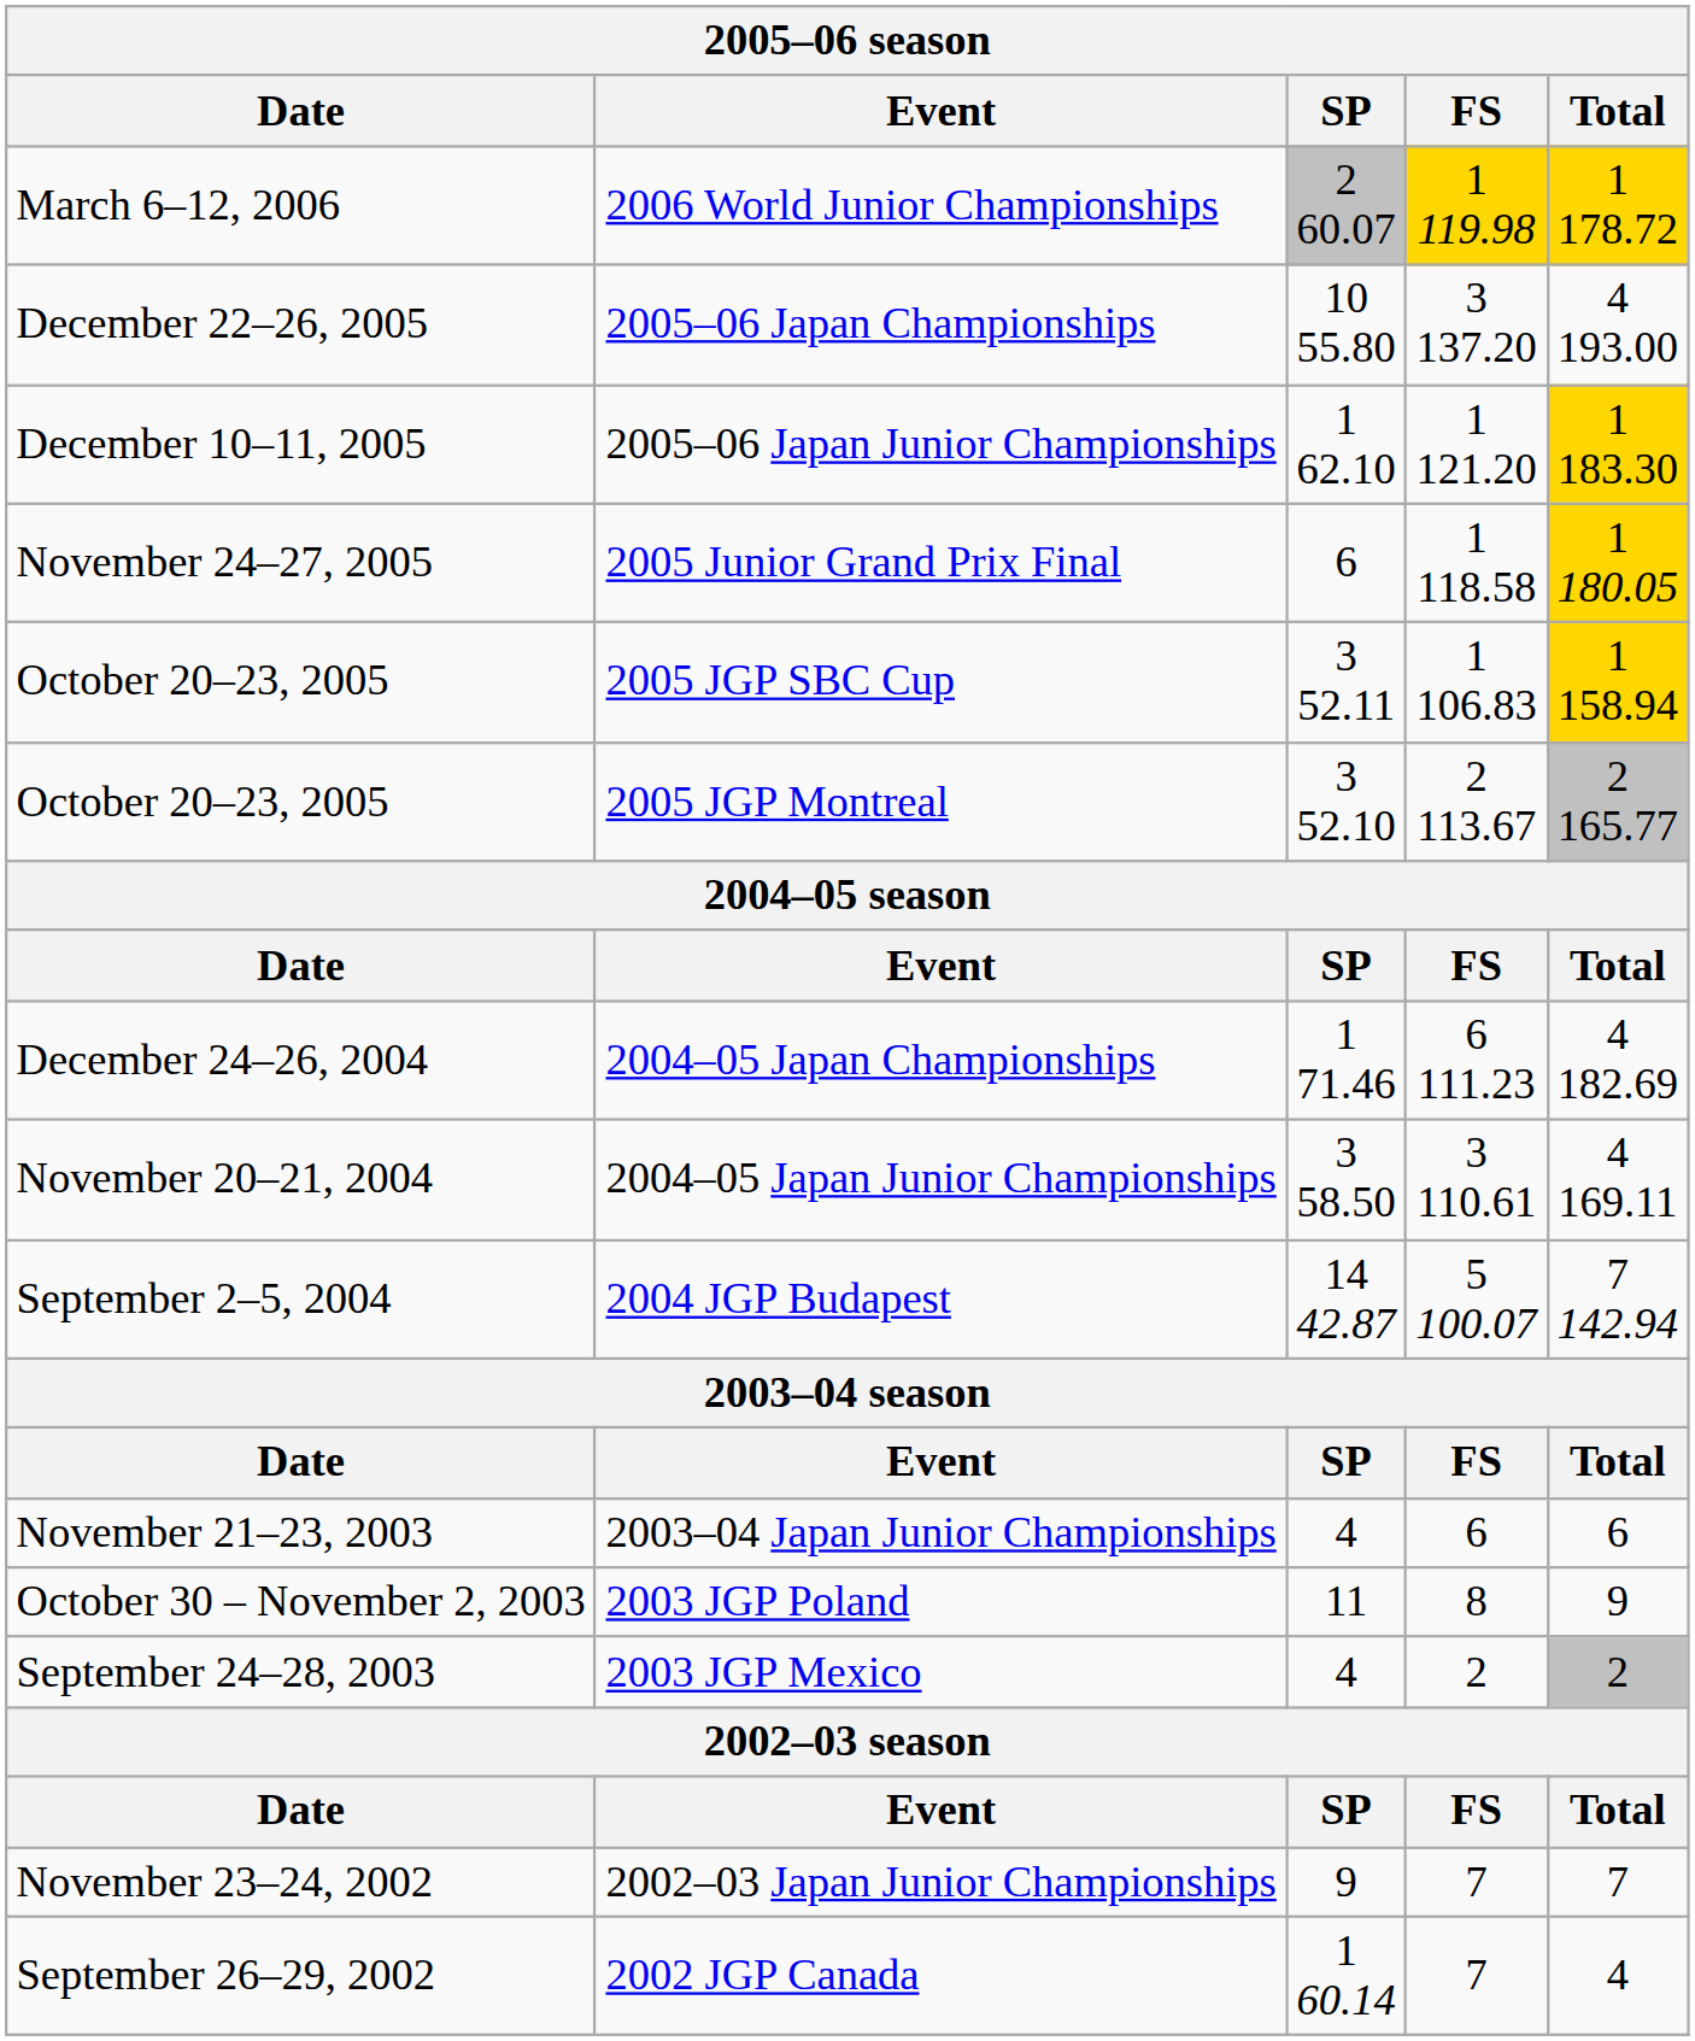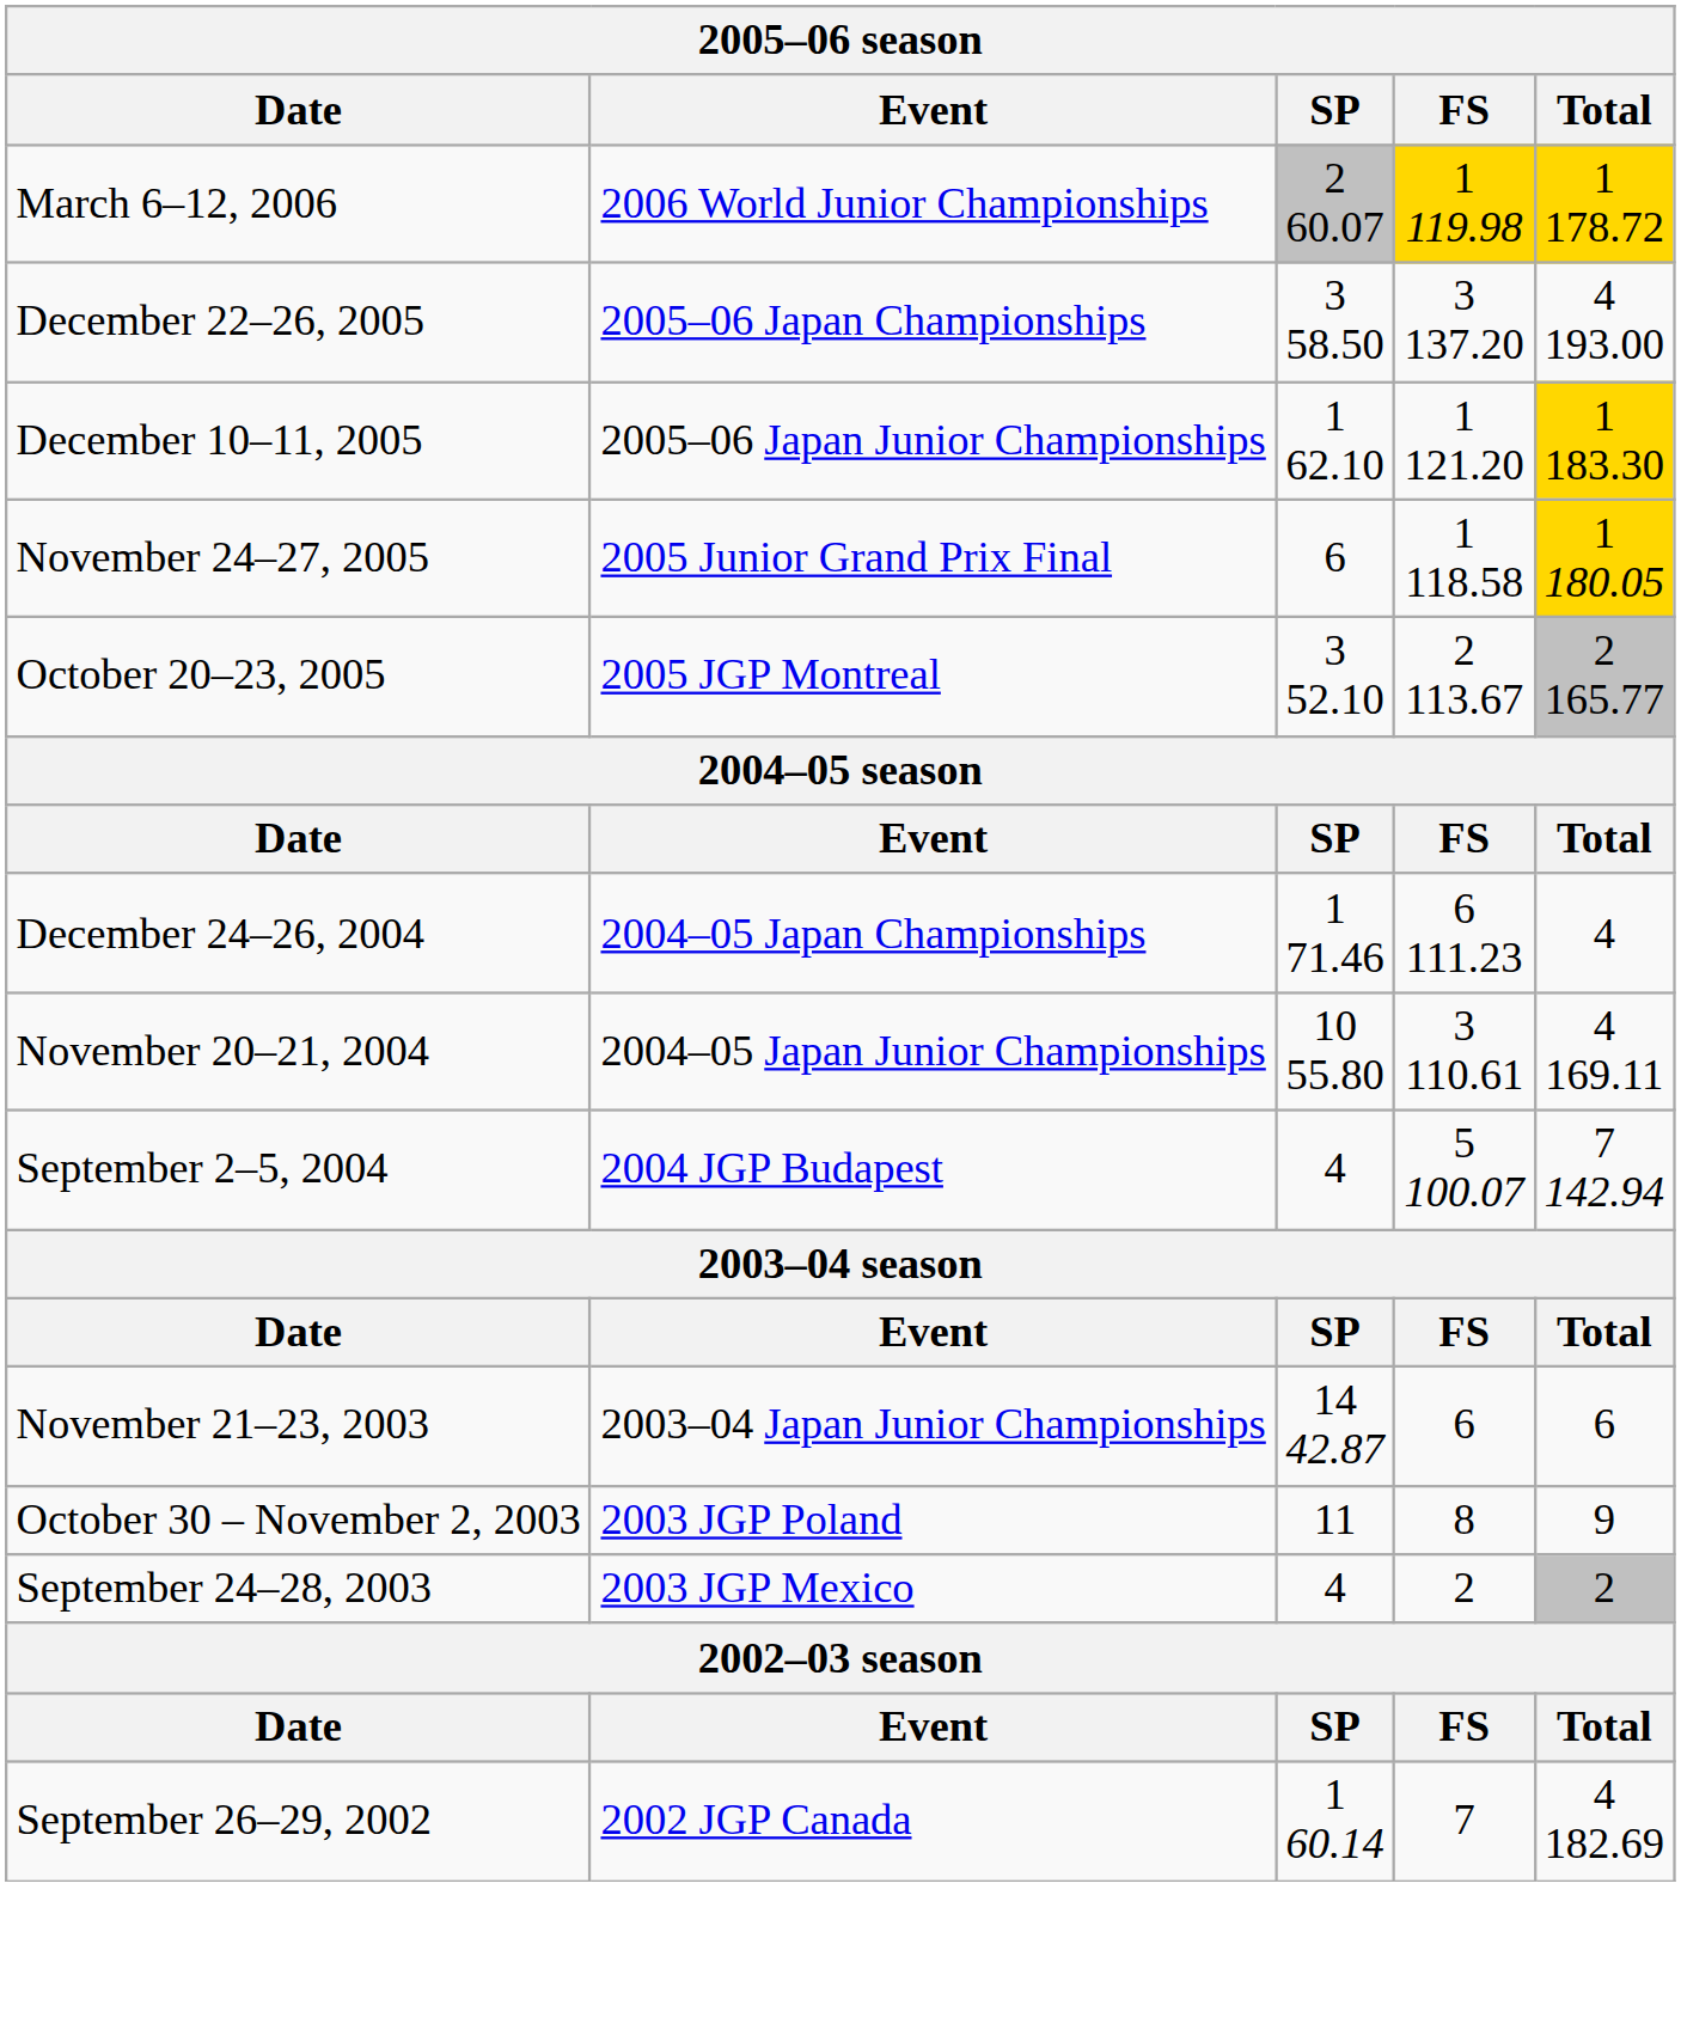2005–06 Japan Championships | SP: 10 55.80 -> 3 58.50
- row: October 20–23, 2005 | 2005 JGP SBC Cup | 3 52.11 | 1 106.83 | 1 158.94
2004–05 Japan Championships | Total: 4 182.69 -> 4
2004–05 Japan Junior Championships | SP: 3 58.50 -> 10 55.80
2004 JGP Budapest | SP: 14 42.87 -> 4
2003–04 Japan Junior Championships | SP: 4 -> 14 42.87
- row: November 23–24, 2002 | 2002–03 Japan Junior Championships | 9 | 7 | 7
2002 JGP Canada | Total: 4 -> 4 182.69
